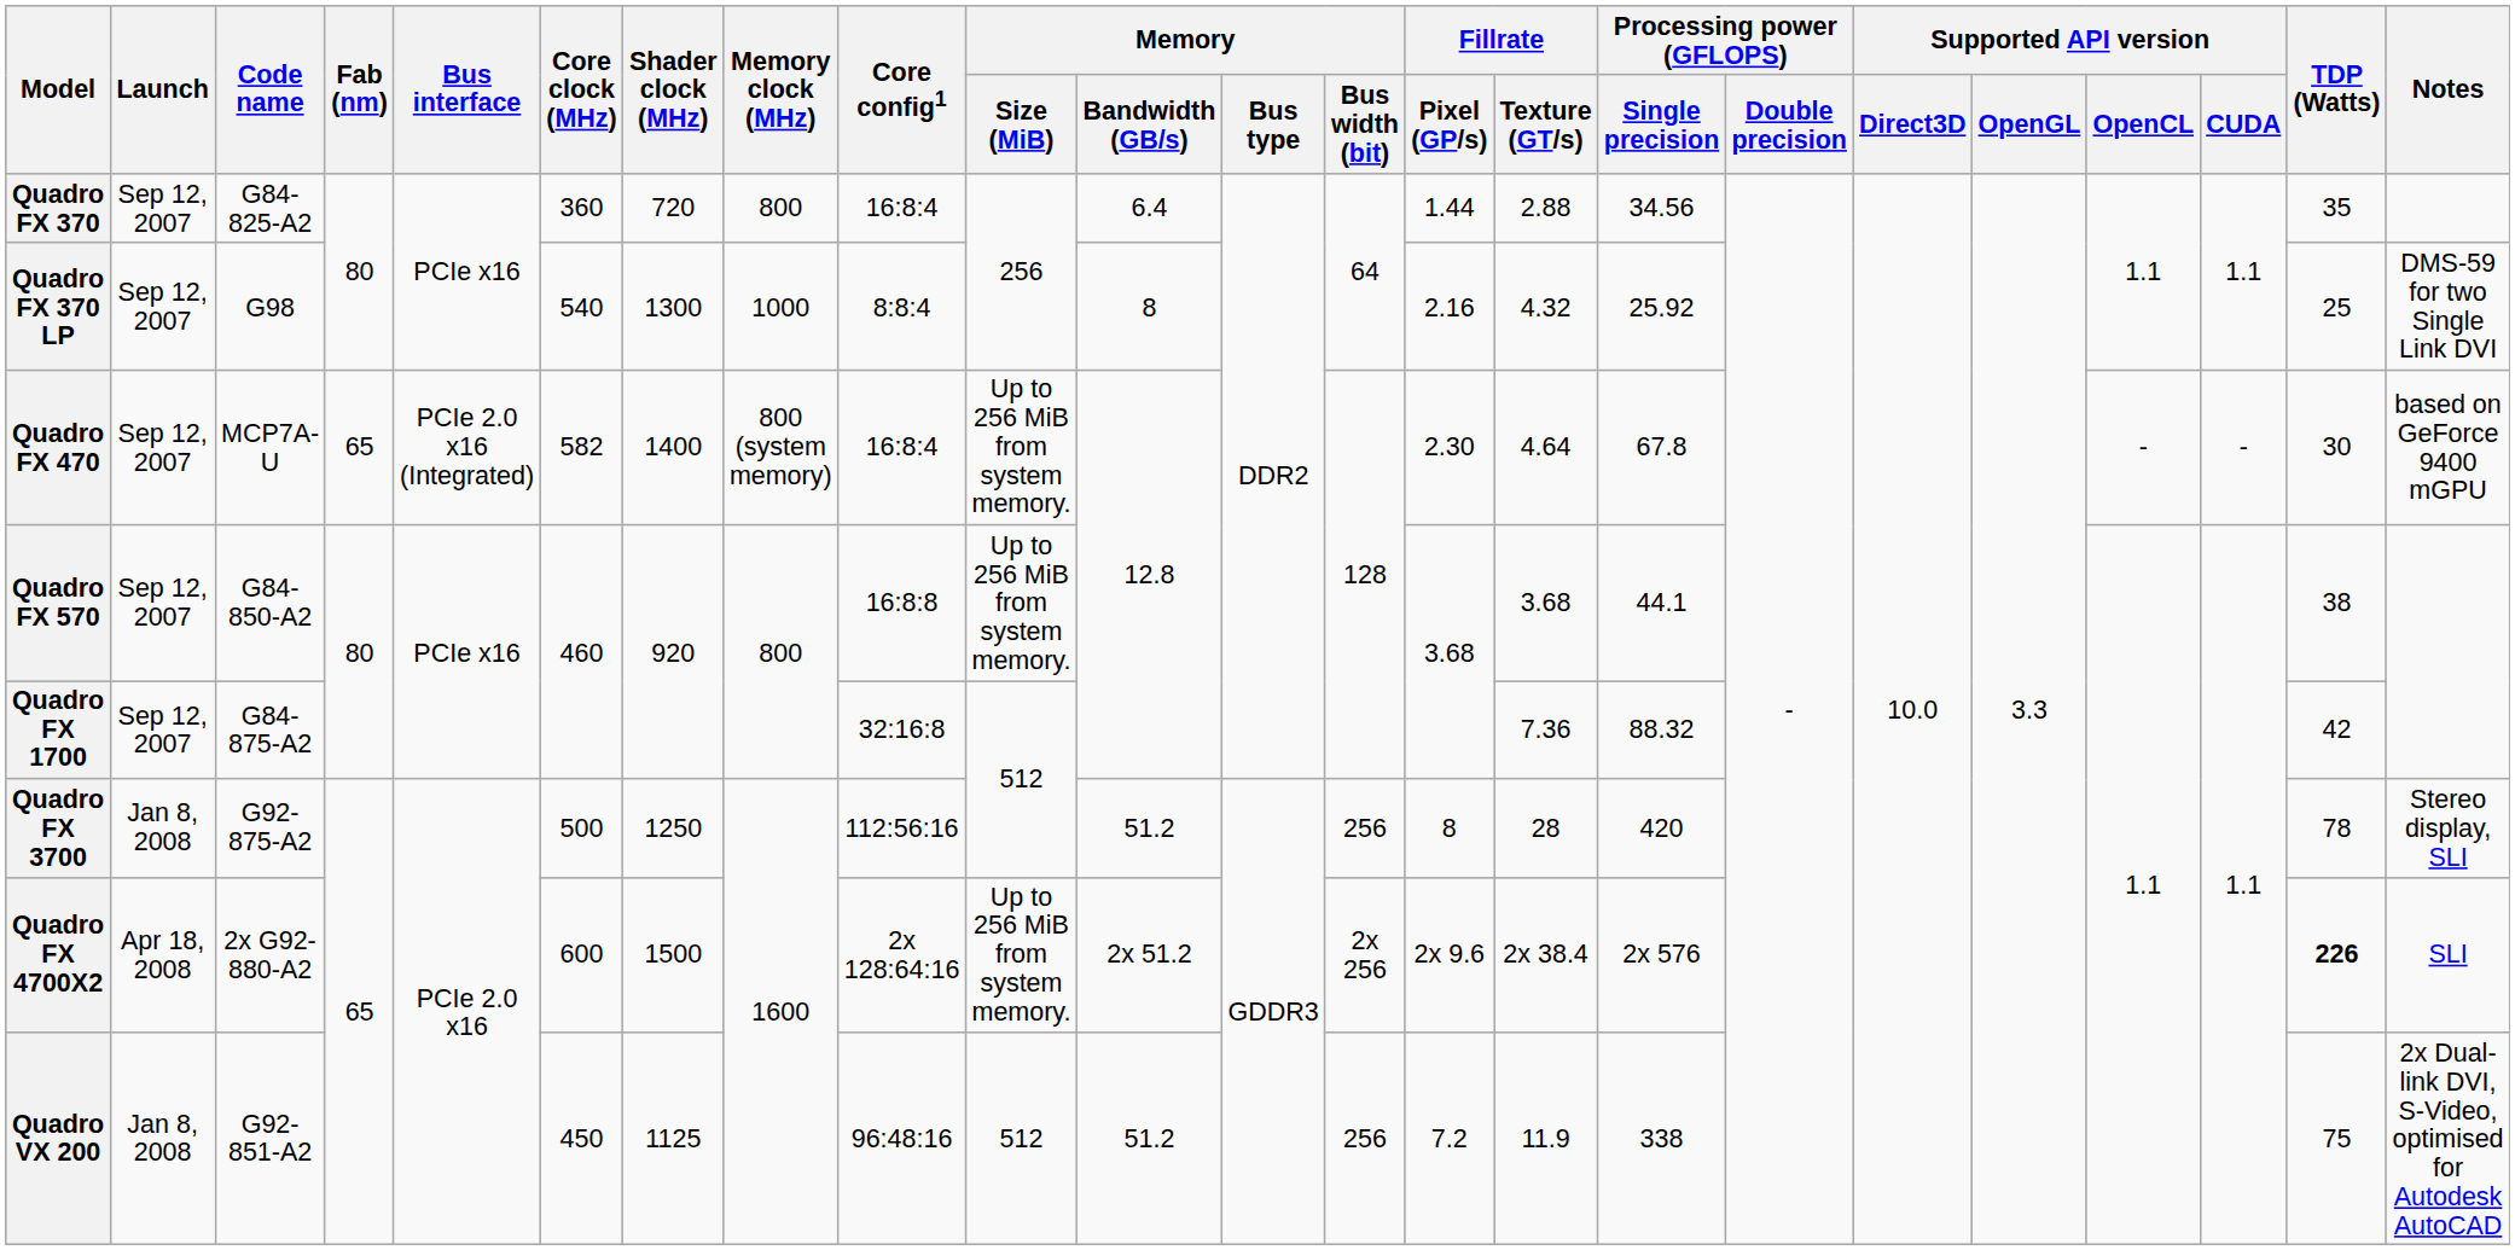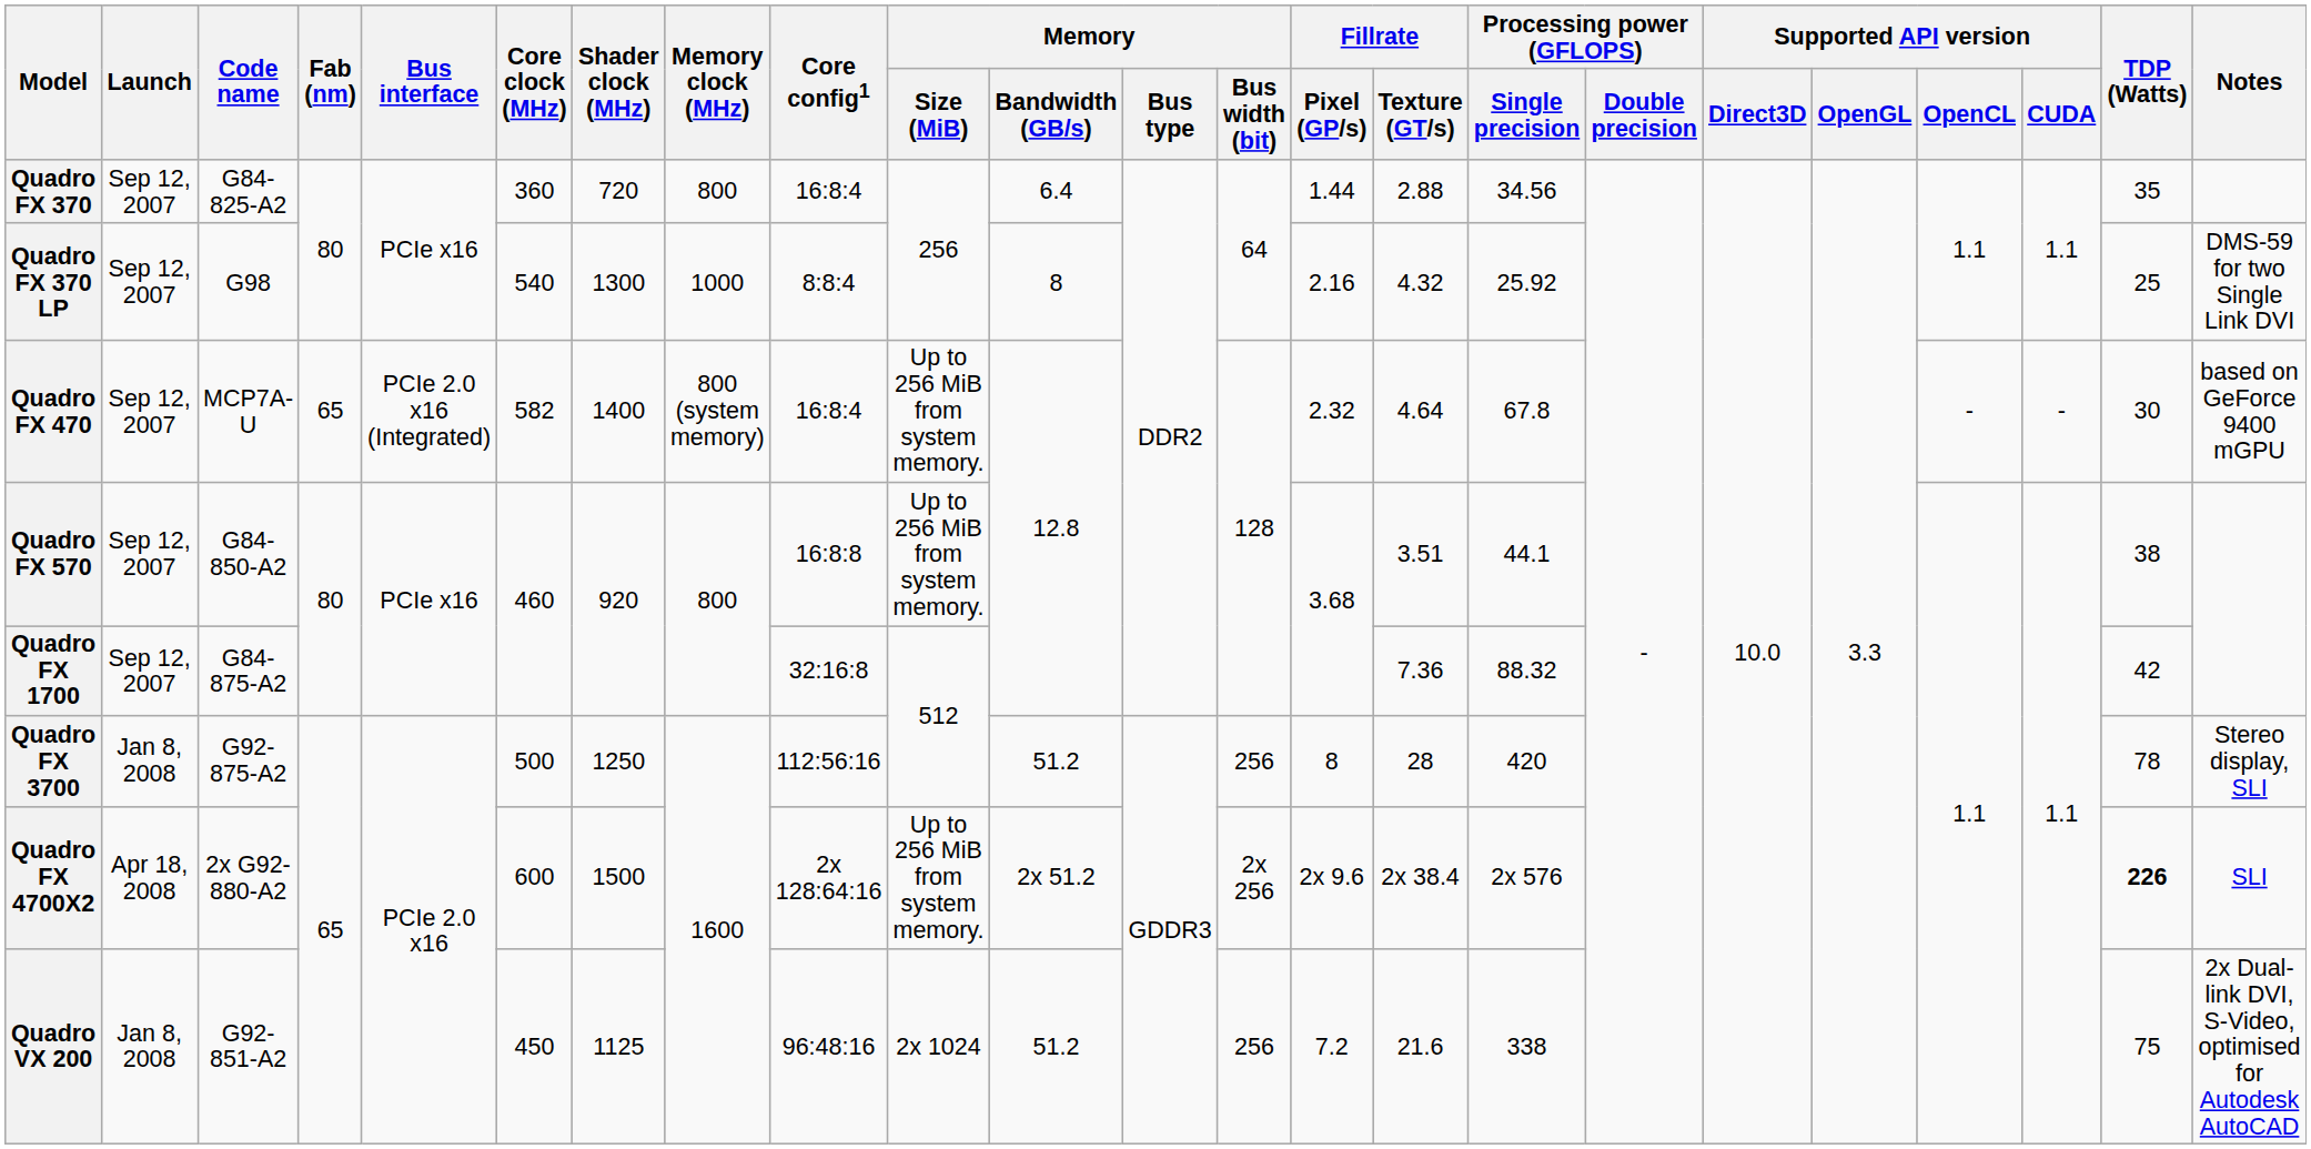Quadro FX 470 | Fillrate / Pixel (GP/s): 2.30 -> 2.32
Quadro FX 570 | Fillrate / Texture (GT/s): 3.68 -> 3.51
Quadro VX 200 | Memory / Size (MiB): 512 -> 2x 1024
Quadro VX 200 | Fillrate / Texture (GT/s): 11.9 -> 21.6
